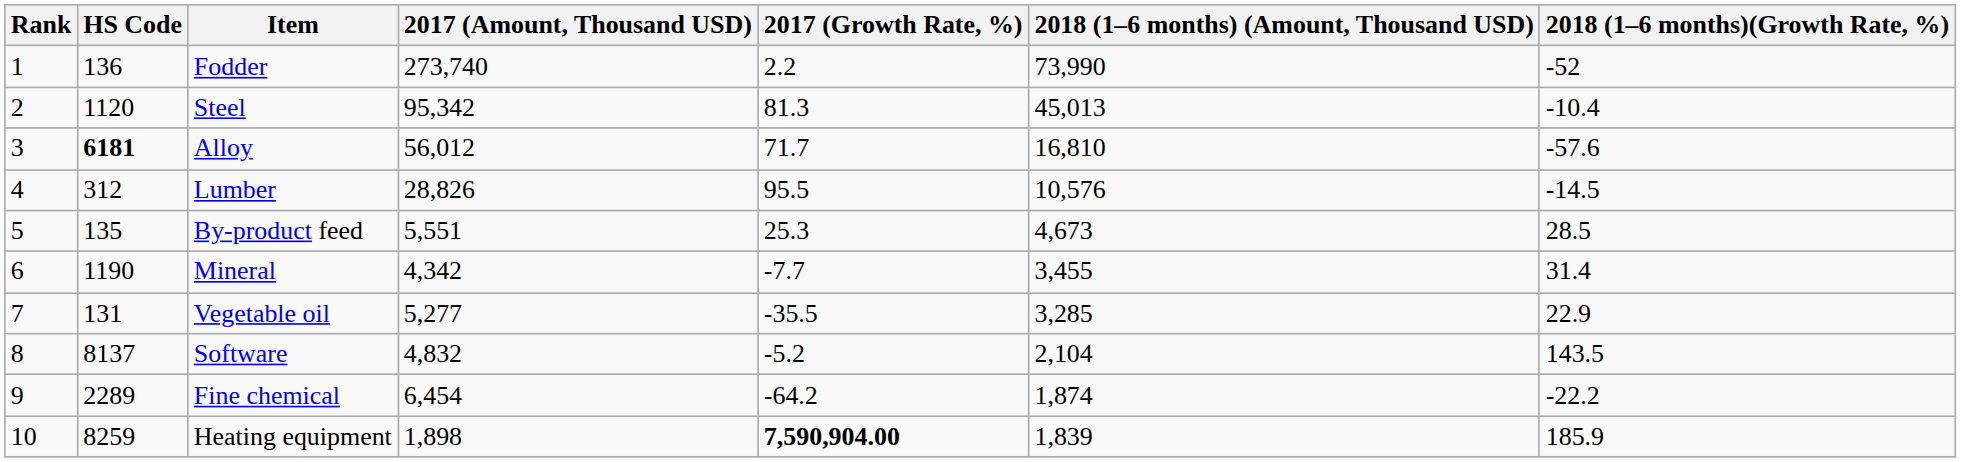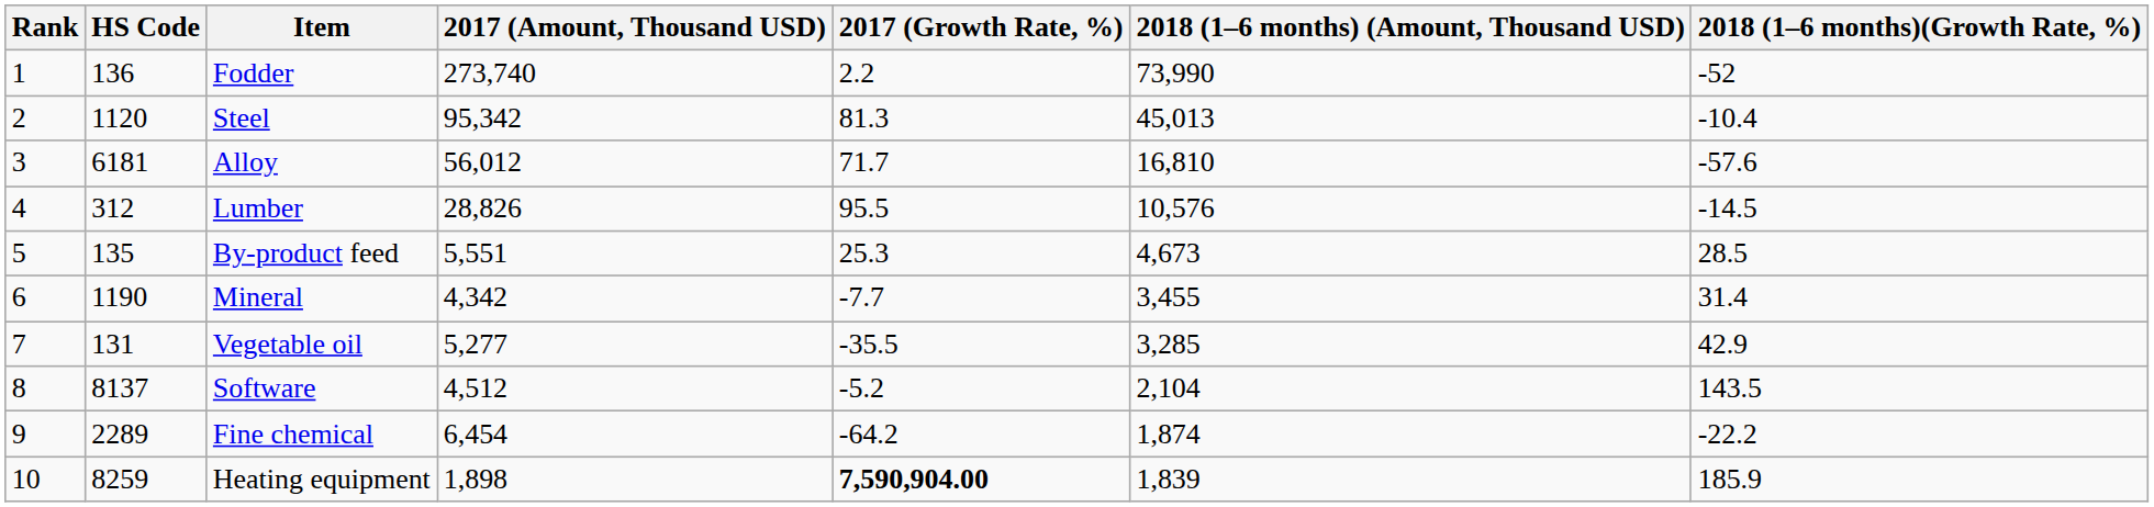Alloy | HS Code: bold -> normal
Vegetable oil | 2018 (1–6 months)(Growth Rate, %): 22.9 -> 42.9
Software | 2017 (Amount, Thousand USD): 4,832 -> 4,512
